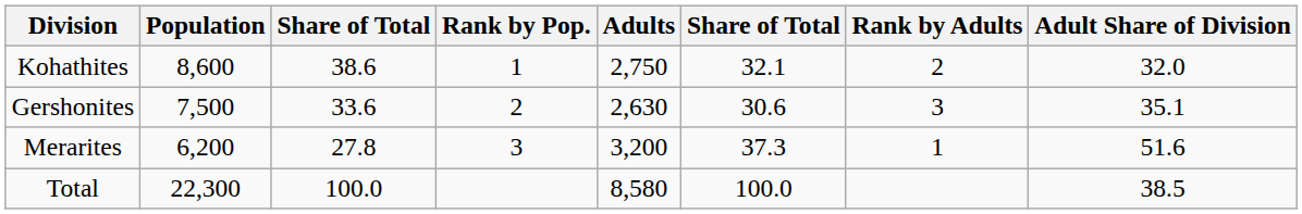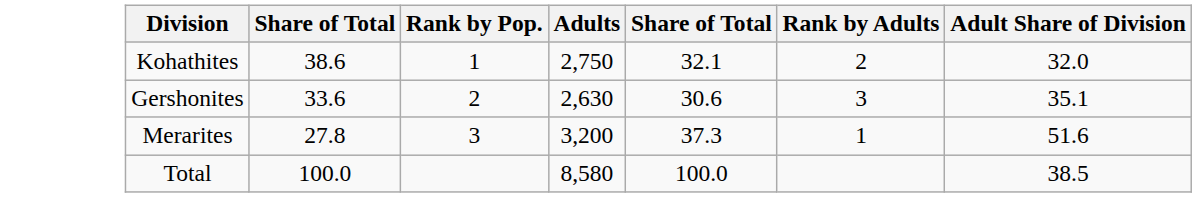- column: Population | 8,600 | 7,500 | 6,200 | 22,300
